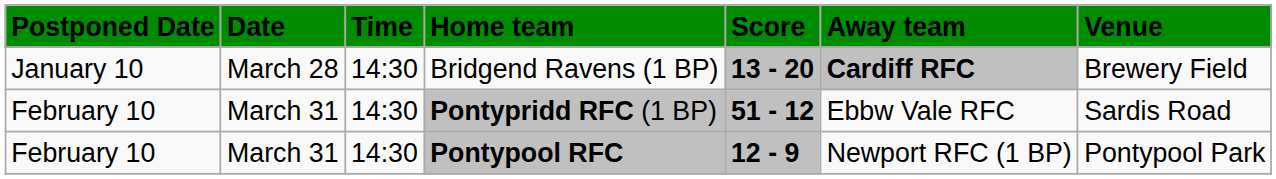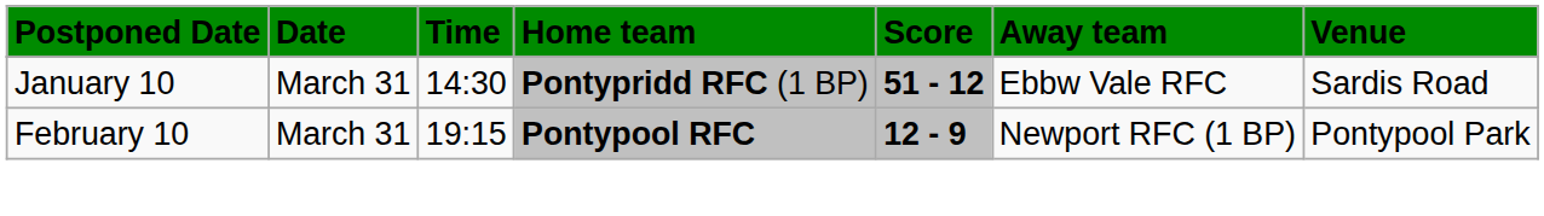- row: January 10 | March 28 | 14:30 | Bridgend Ravens (1 BP) | 13 - 20 | Cardiff RFC | Brewery Field
Pontypridd RFC (1 BP) | Postponed Date: February 10 -> January 10
Pontypool RFC | Time: 14:30 -> 19:15
